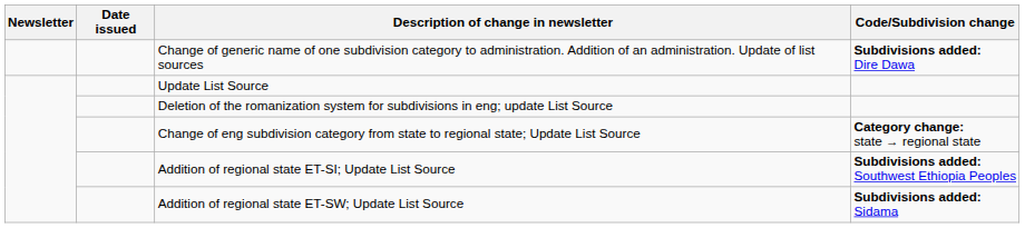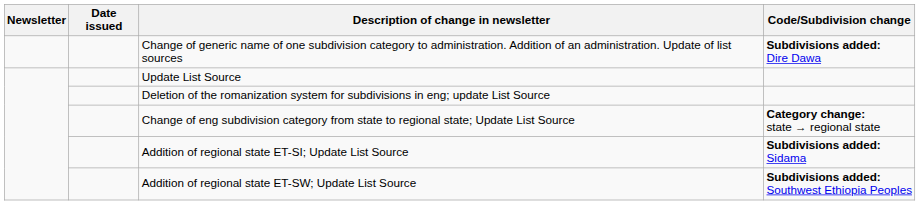Addition of regional state ET-SI; Update List Source | Code/Subdivision change: Subdivisions added: Southwest Ethiopia Peoples -> Subdivisions added: Sidama
Addition of regional state ET-SW; Update List Source | Code/Subdivision change: Subdivisions added: Sidama -> Subdivisions added: Southwest Ethiopia Peoples
